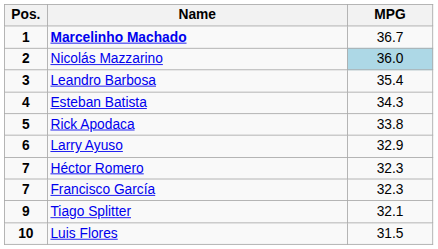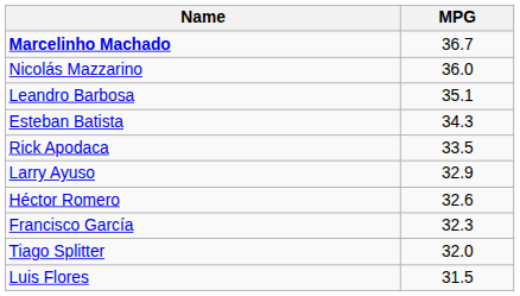- column: Pos. | 1 | 2 | 3 | 4 | 5 | 6 | 7 | 7 | 9 | 10
Nicolás Mazzarino | MPG: lightblue background -> no background
Leandro Barbosa | MPG: 35.4 -> 35.1
Rick Apodaca | MPG: 33.8 -> 33.5
Héctor Romero | MPG: 32.3 -> 32.6
Tiago Splitter | MPG: 32.1 -> 32.0
